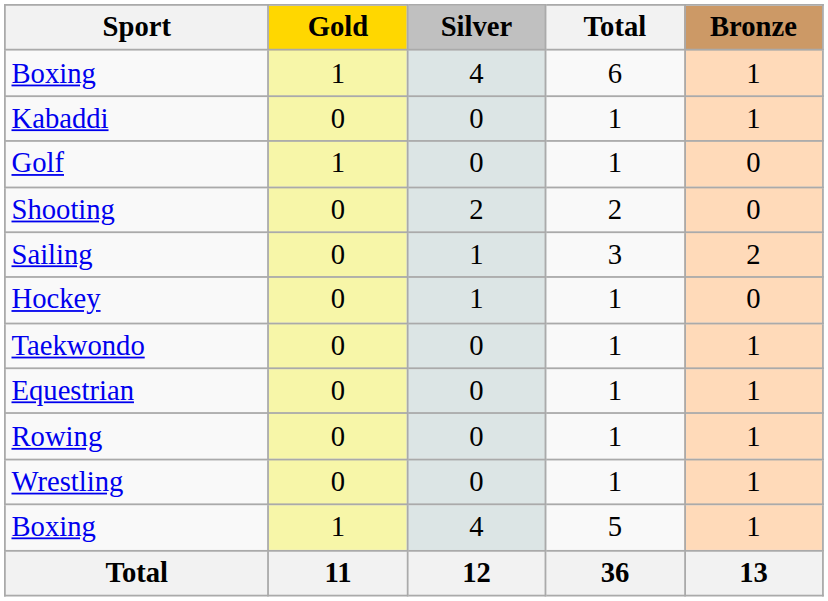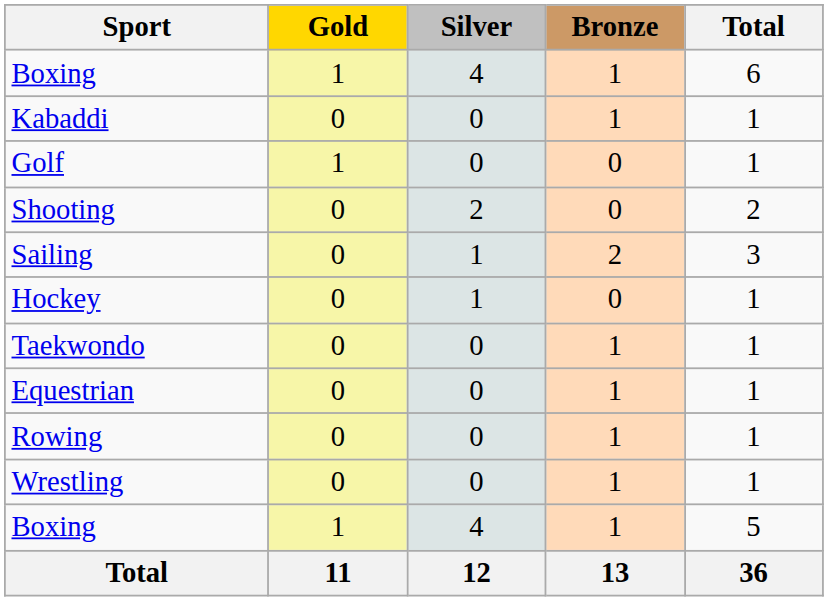columns swapped: Bronze <-> Total
